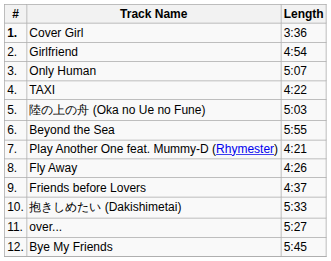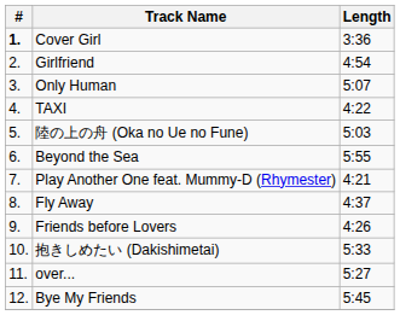Fly Away | Length: 4:26 -> 4:37
Friends before Lovers | Length: 4:37 -> 4:26
